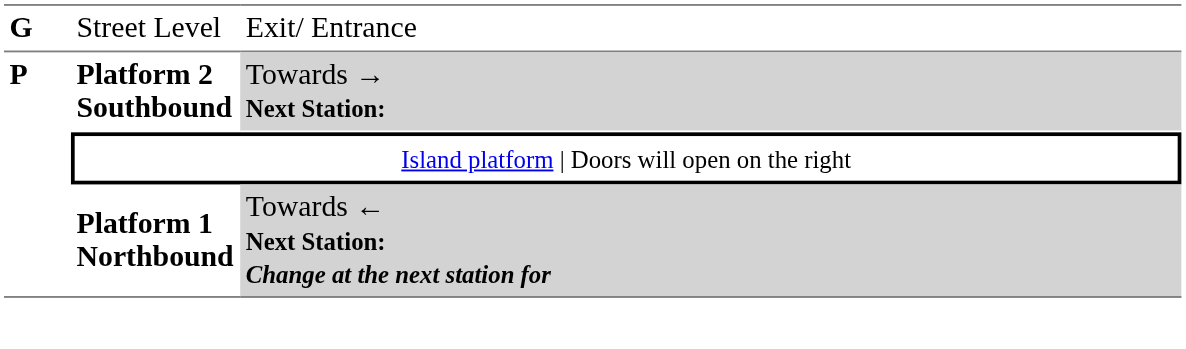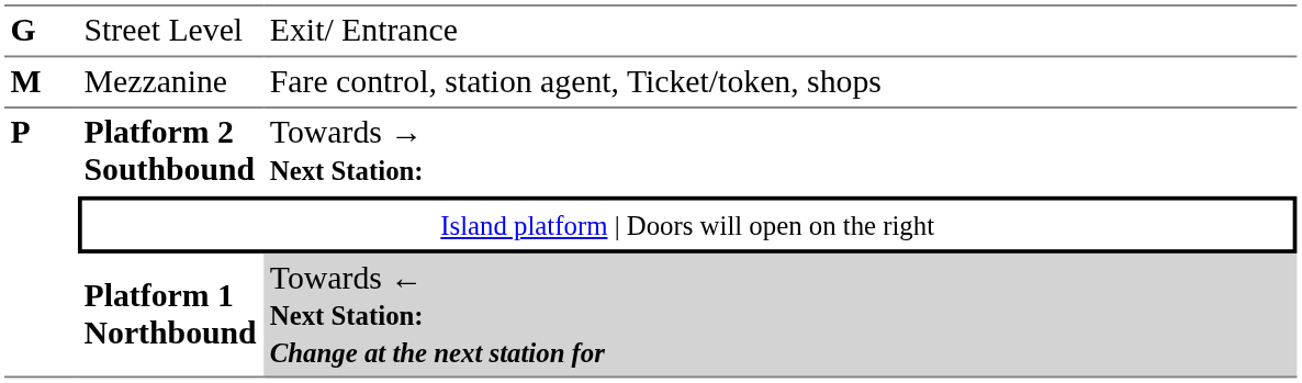+ row: M | Mezzanine | Fare control, station agent, Ticket/token, shops
Platform 2 Southbound | column 3: lightgrey background -> no background
